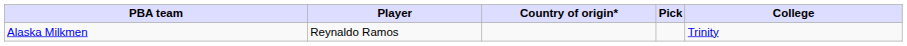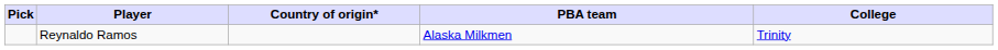columns swapped: Pick <-> PBA team
